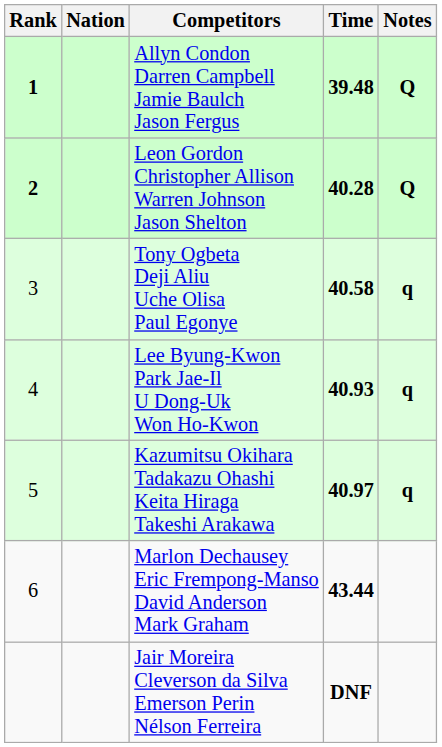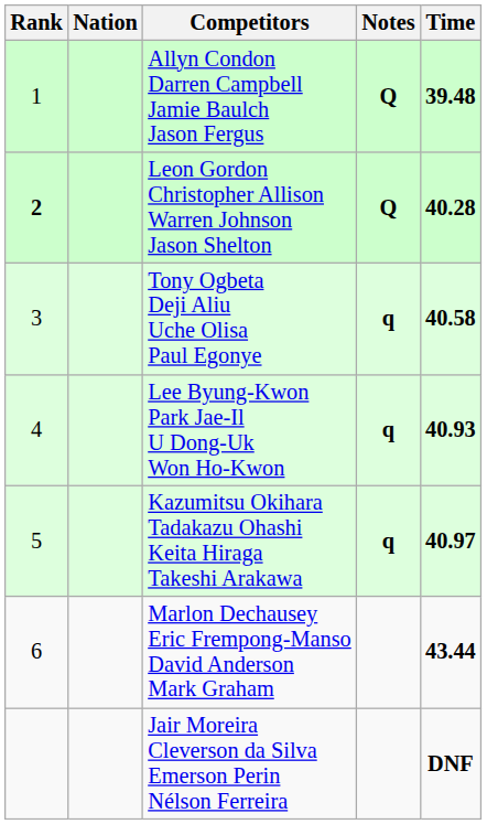columns swapped: Time <-> Notes
Allyn Condon Darren Campbell Jamie Baulch Jason Fergus | Rank: bold -> normal
